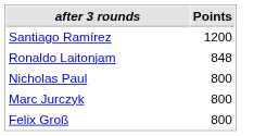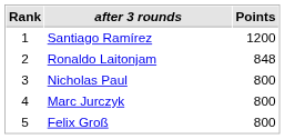+ column: Rank | 1 | 2 | 3 | 4 | 5
